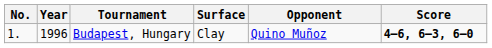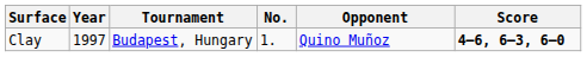columns swapped: No. <-> Surface
Budapest, Hungary | Year: 1996 -> 1997
